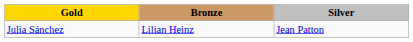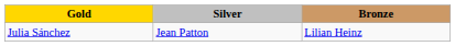columns swapped: Silver <-> Bronze
